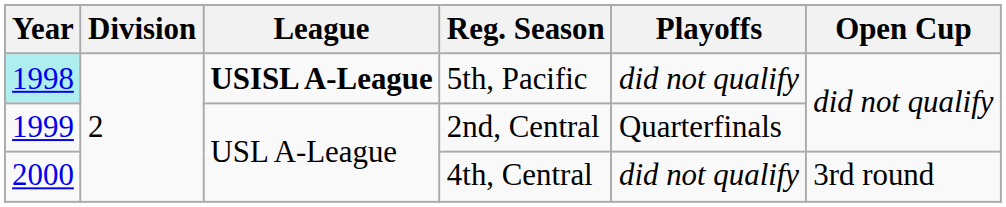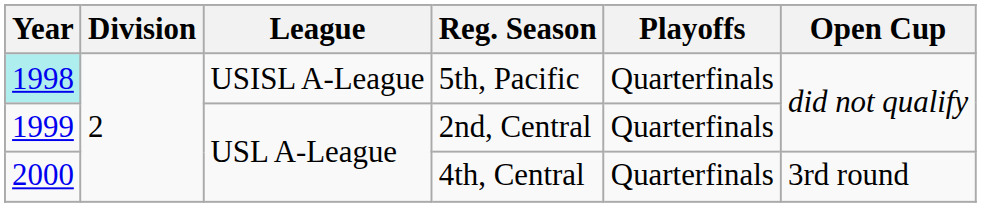5th, Pacific | League: bold -> normal
5th, Pacific | Playoffs: did not qualify -> Quarterfinals
4th, Central | Playoffs: did not qualify -> Quarterfinals
